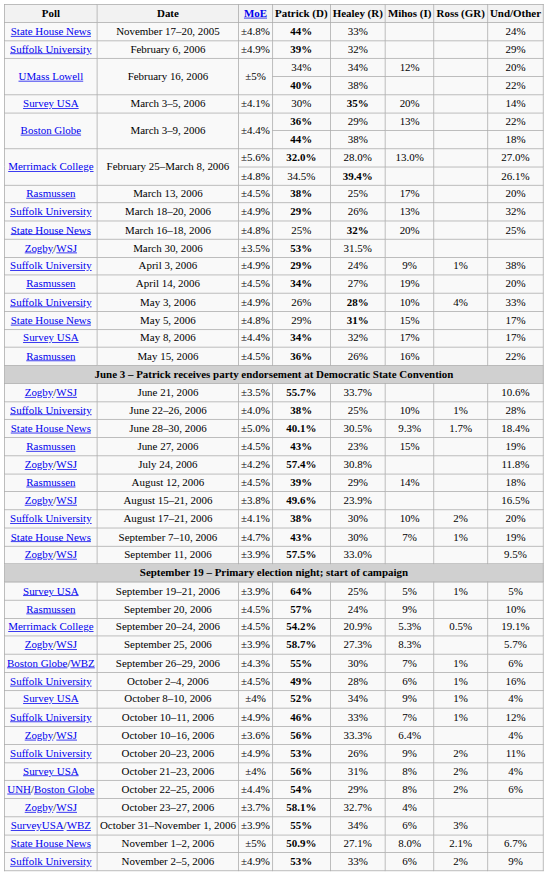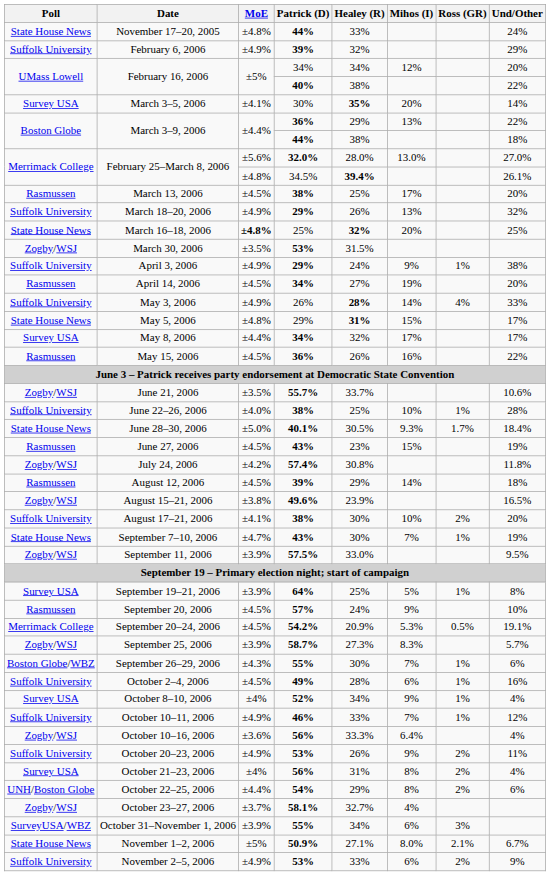March 16–18, 2006 | MoE: normal -> bold
May 3, 2006 | Mihos (I): 10% -> 14%
September 19–21, 2006 | Und/Other: 5% -> 8%
